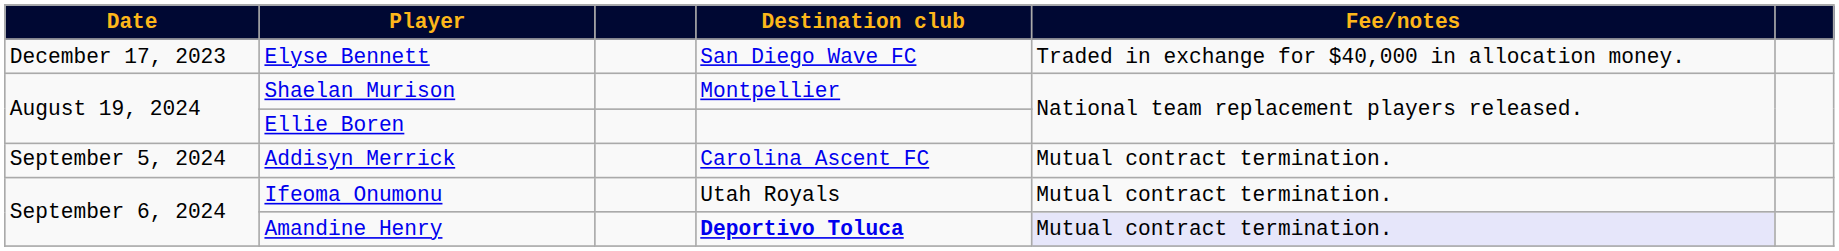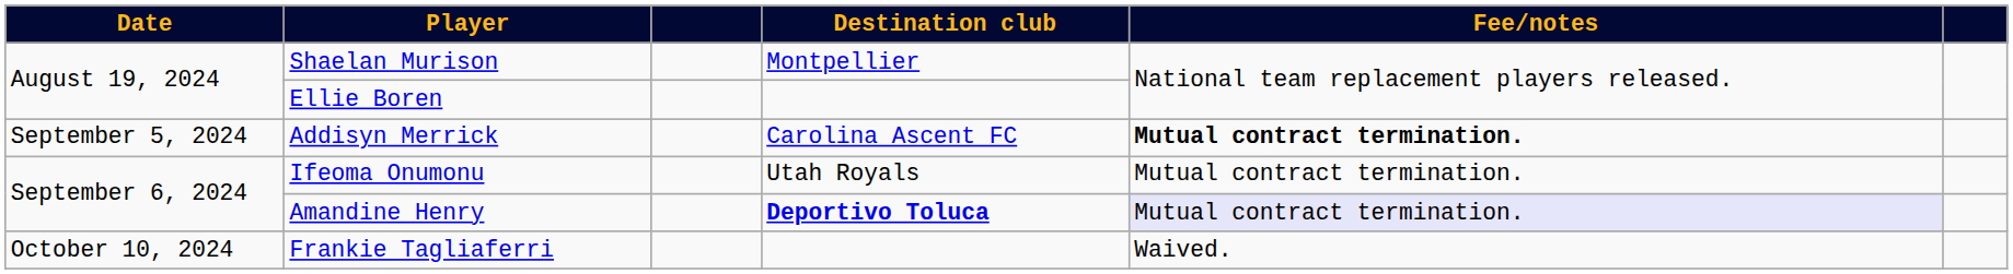- row: December 17, 2023 | Elyse Bennett | San Diego Wave FC | Traded in exchange for $40,000 in allocation money.
Addisyn Merrick | Fee/notes: normal -> bold
+ row: October 10, 2024 | Frankie Tagliaferri | Waived.
